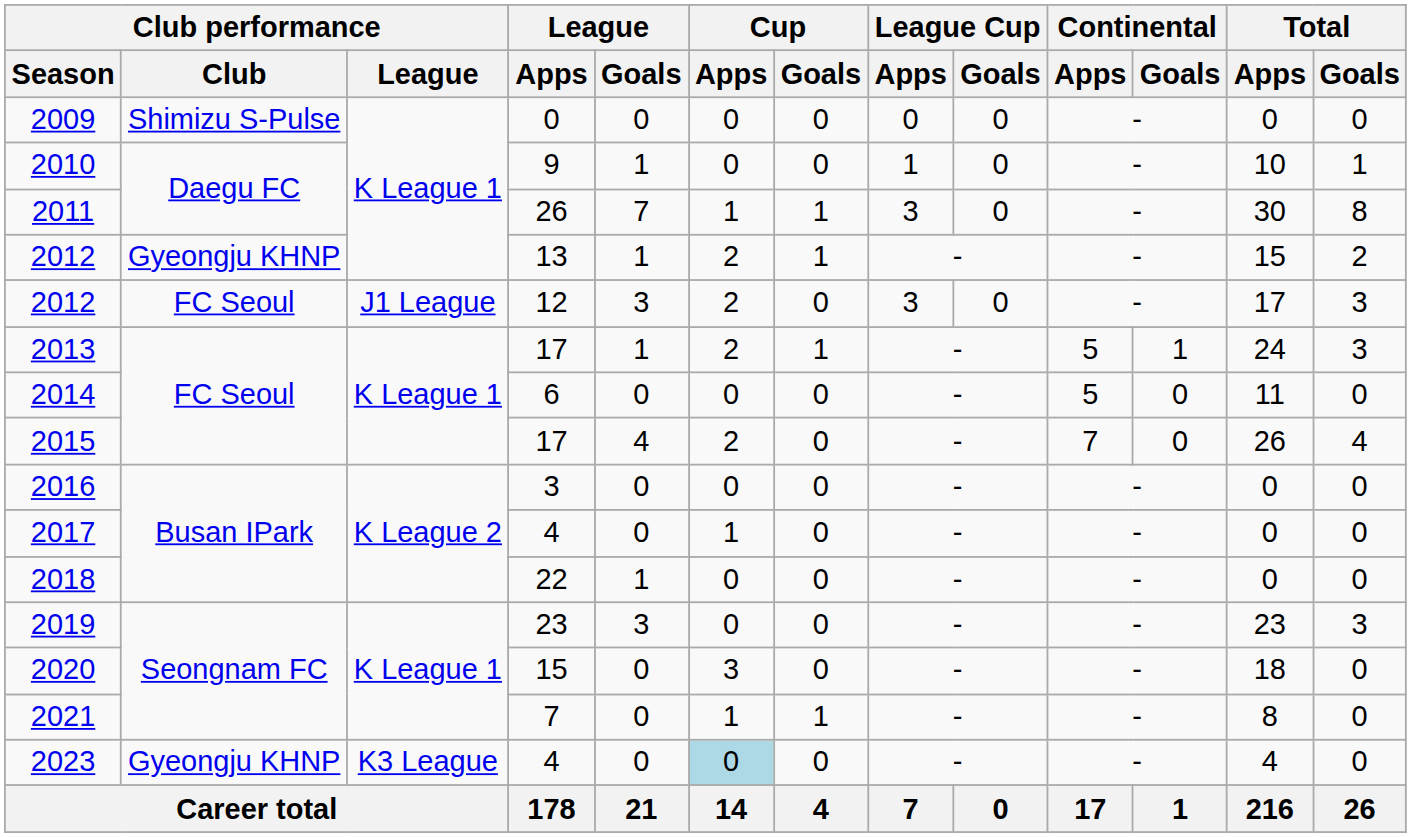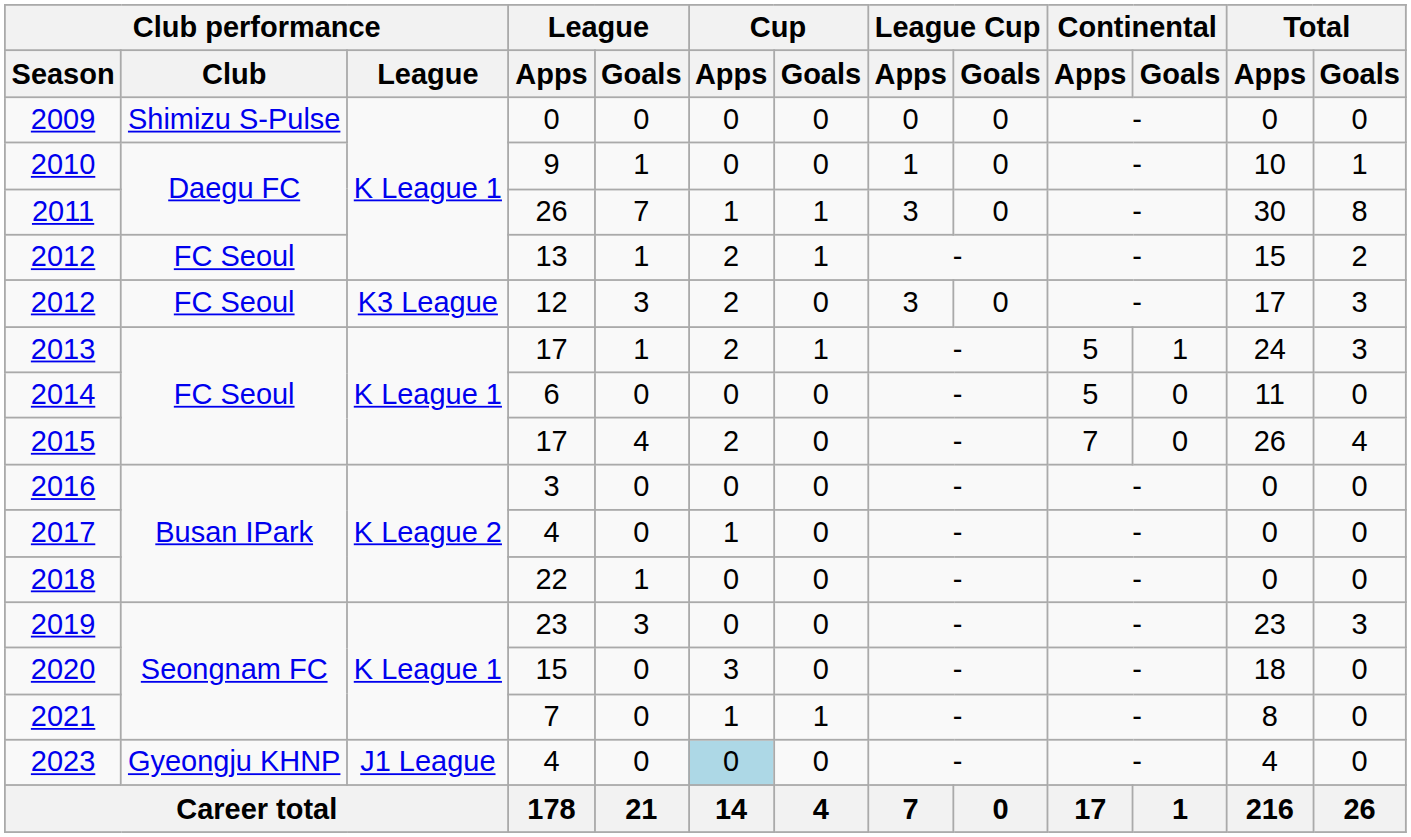2012 / 13 | Club performance / Club: Gyeongju KHNP -> FC Seoul
2012 / 12 | Club performance / League: J1 League -> K3 League
2023 | Club performance / League: K3 League -> J1 League
